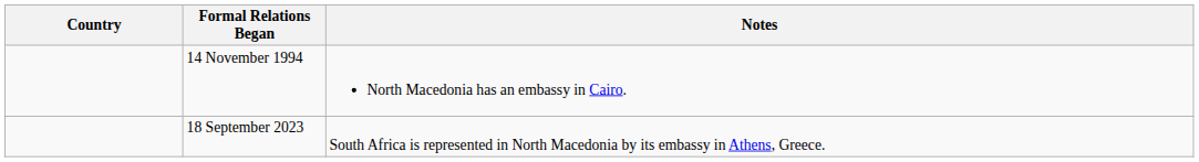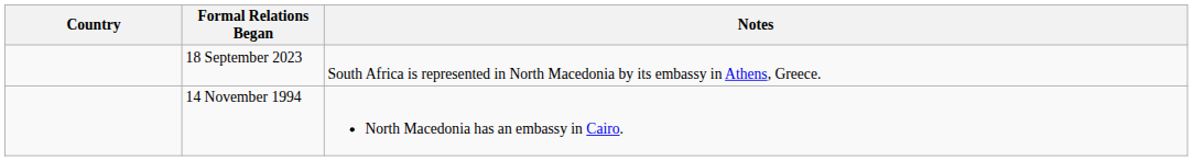rows swapped: 14 November 1994 <-> 18 September 2023
